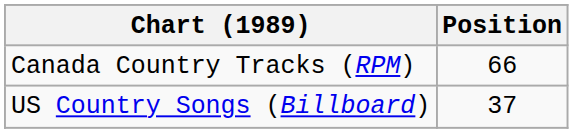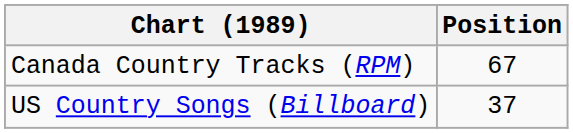Canada Country Tracks (RPM) | Position: 66 -> 67
